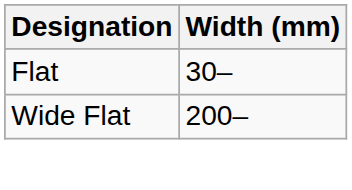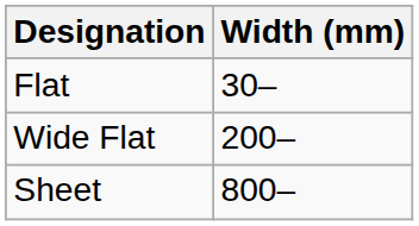+ row: Sheet | 800–
